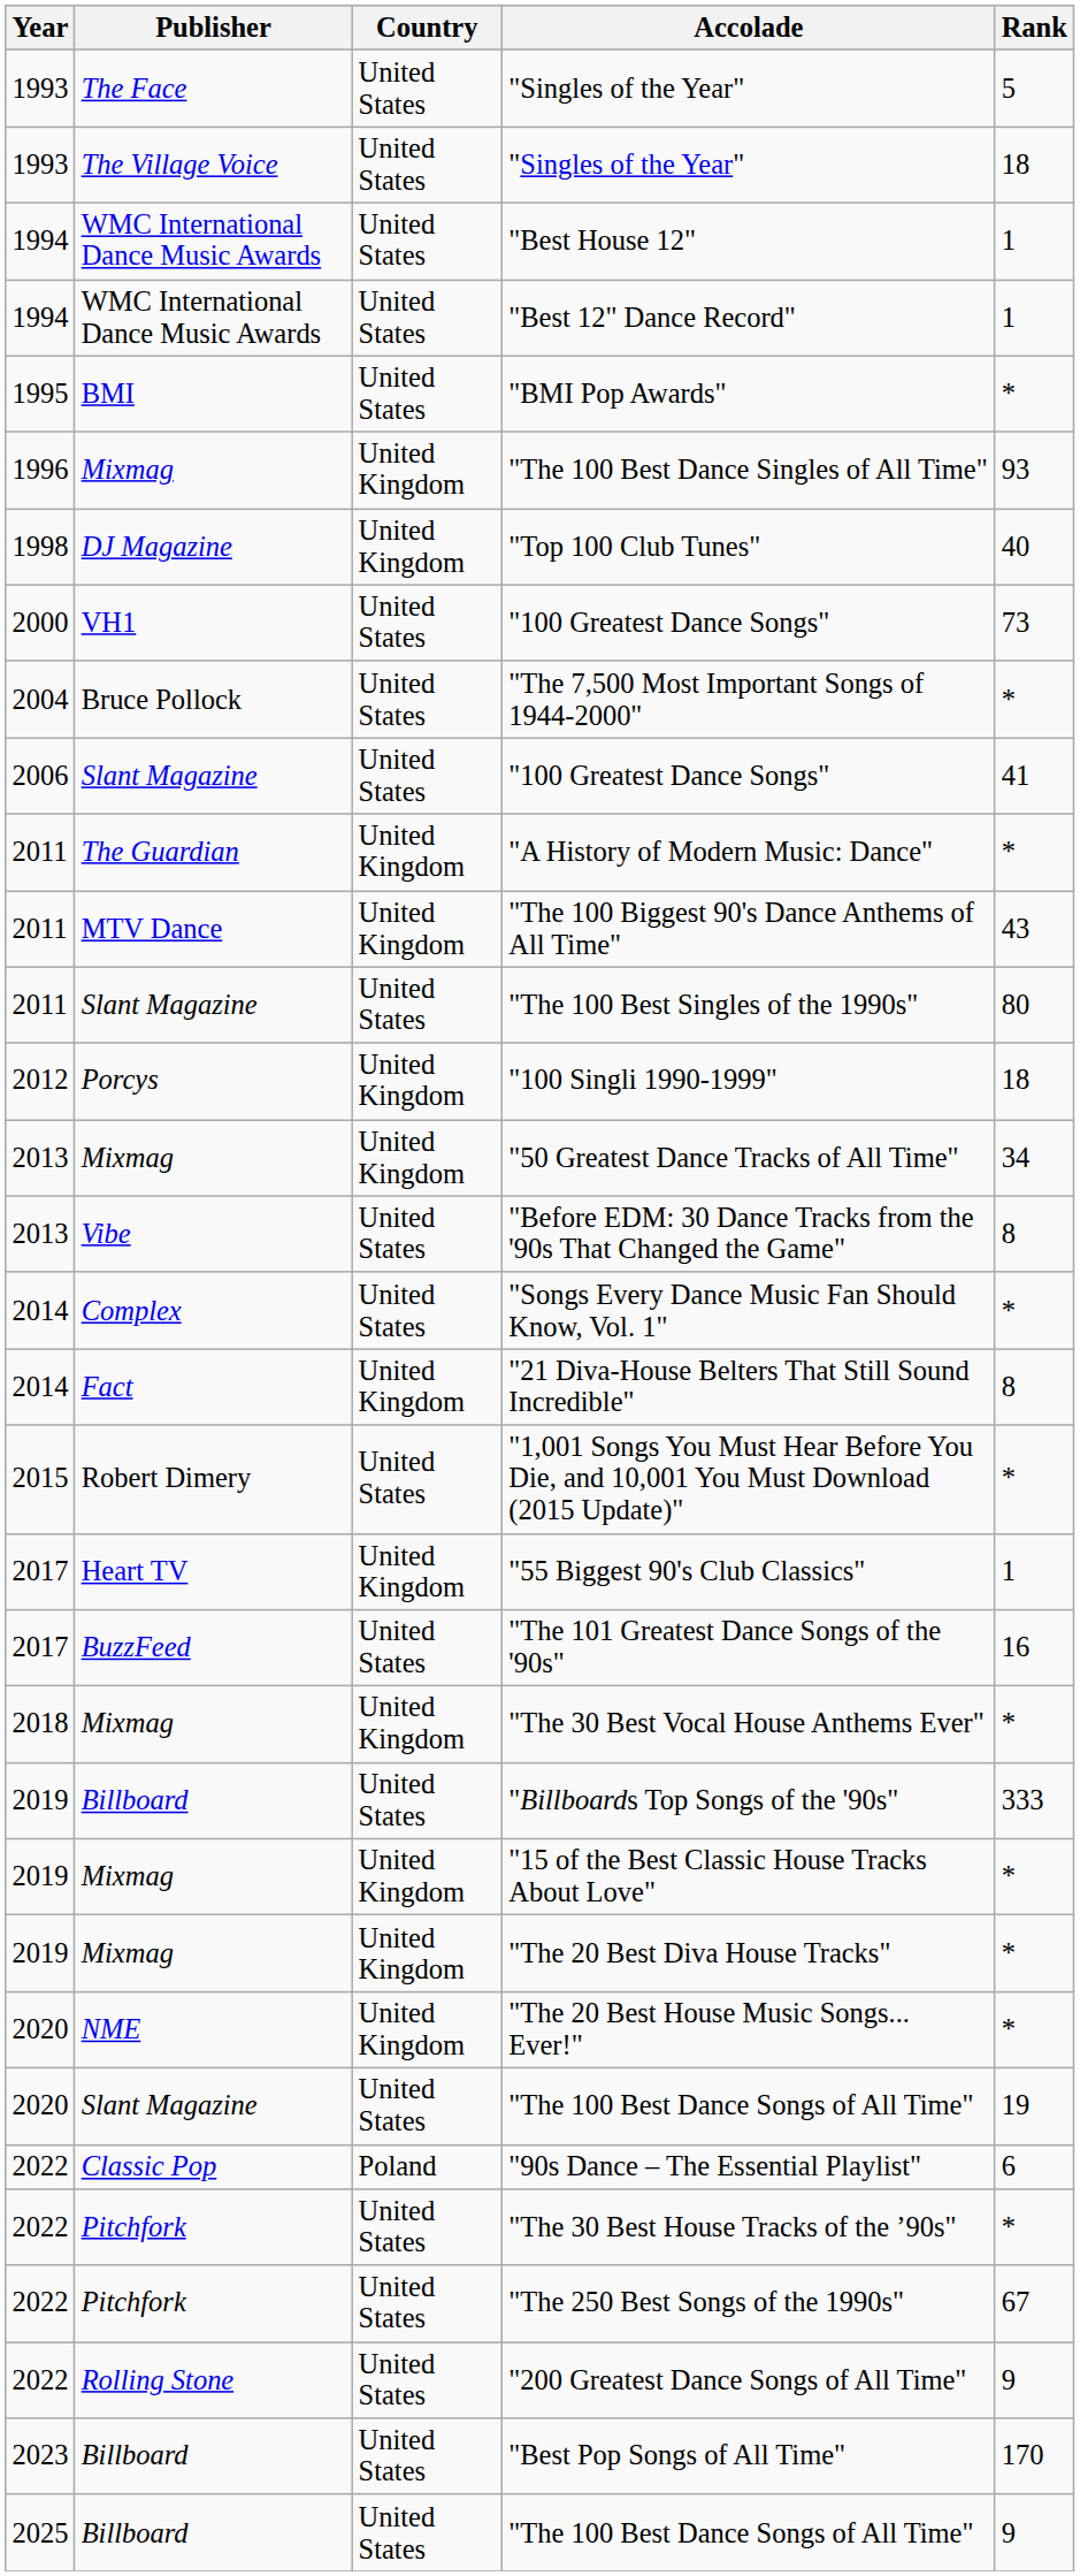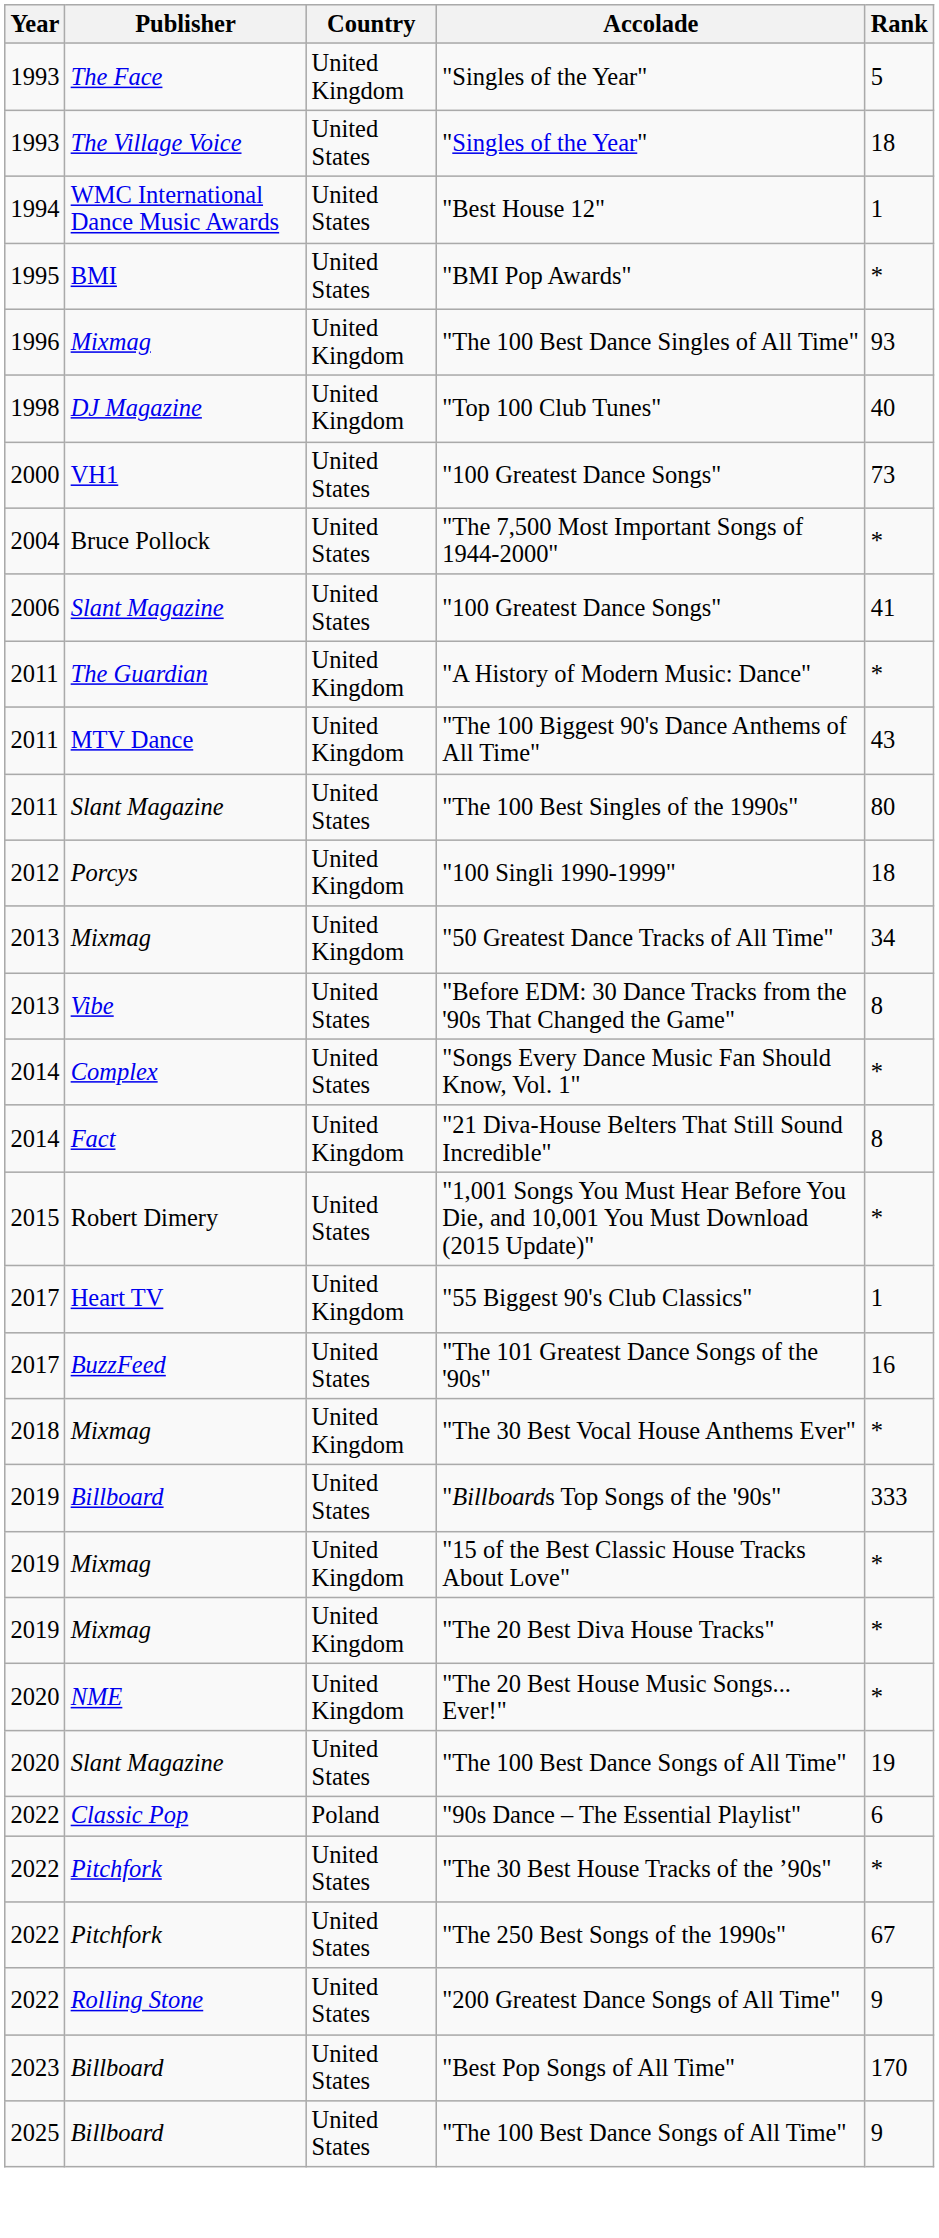The Face / "Singles of the Year" | Country: United States -> United Kingdom
- row: 1994 | WMC International Dance Music Awards | United States | "Best 12" Dance Record" | 1
